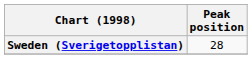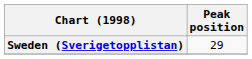Sweden (Sverigetopplistan) | Peak position: 28 -> 29
